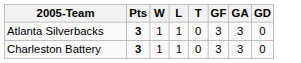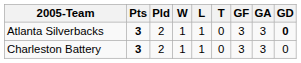+ column: Pld | 2 | 2
Atlanta Silverbacks | GD: normal -> bold
